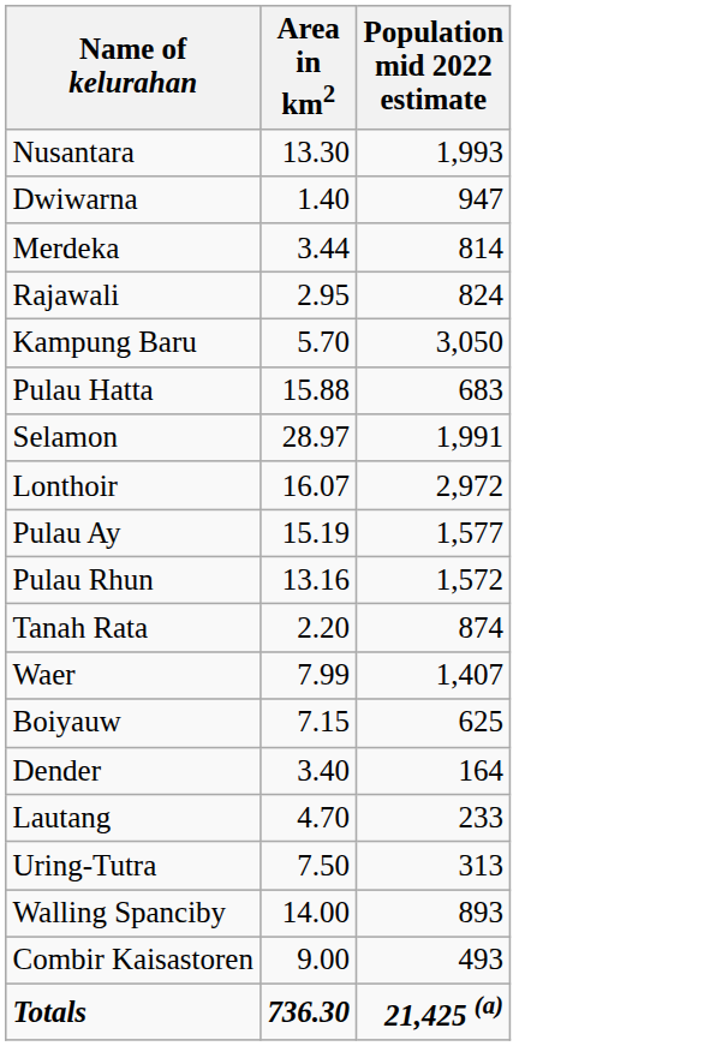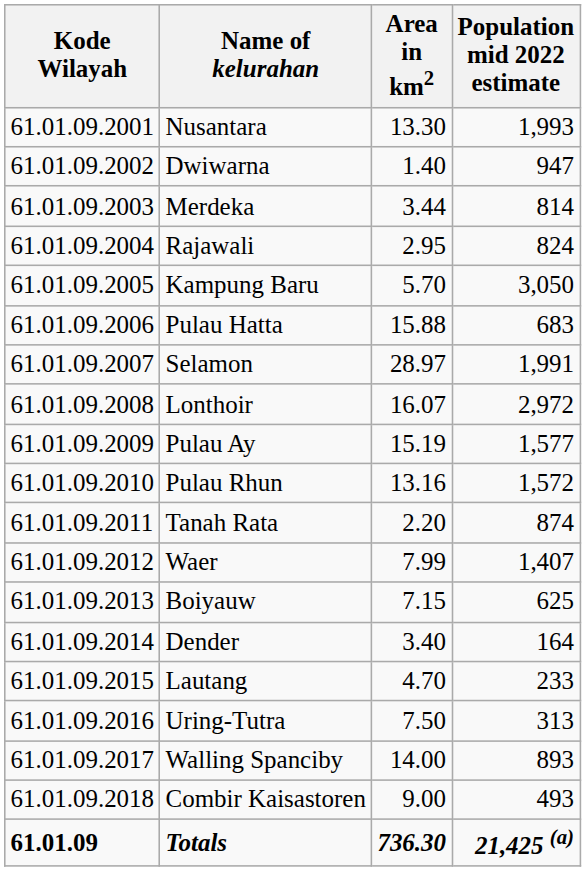+ column: Kode Wilayah | 61.01.09.2001 | 61.01.09.2002 | 61.01.09.2003 | 61.01.09.2004 | 61.01.09.2005 | 61.01.09.2006 | 61.01.09.2007 | 61.01.09.2008 | 61.01.09.2009 | 61.01.09.2010 | 61.01.09.2011 | 61.01.09.2012 | 61.01.09.2013 | 61.01.09.2014 | 61.01.09.2015 | 61.01.09.2016 | 61.01.09.2017 | 61.01.09.2018 | 61.01.09
